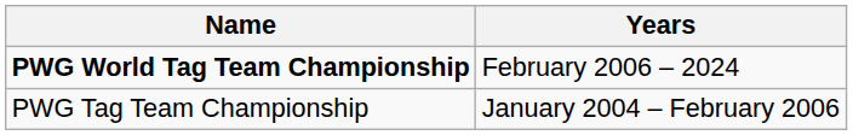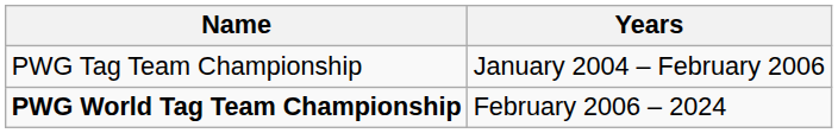rows swapped: PWG Tag Team Championship <-> PWG World Tag Team Championship
